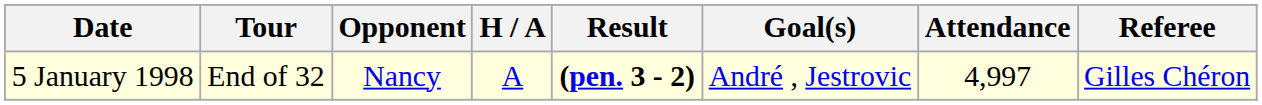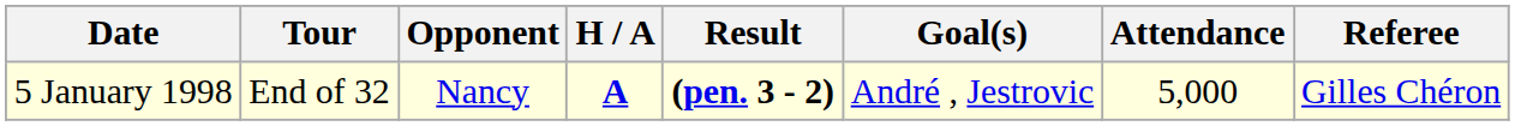5 January 1998 | H / A: normal -> bold
5 January 1998 | Attendance: 4,997 -> 5,000
